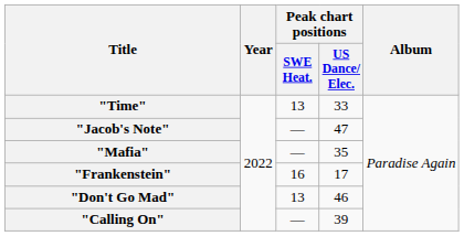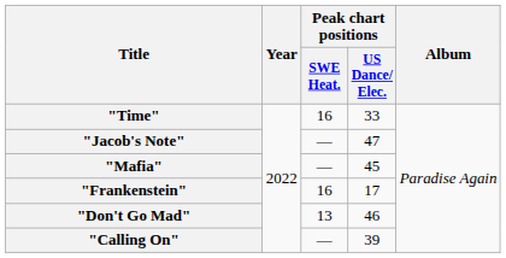"Time" | Peak chart positions / SWE Heat.: 13 -> 16
"Mafia" | Peak chart positions / US Dance/ Elec.: 35 -> 45
